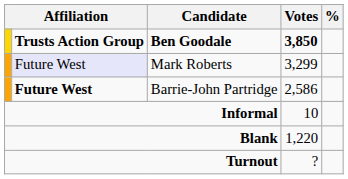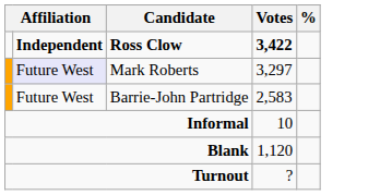- row: Trusts Action Group | Ben Goodale | 3,850
+ row: Independent | Ross Clow | 3,422
Mark Roberts | Votes: 3,299 -> 3,297
Barrie-John Partridge | column 2: bold -> normal
Barrie-John Partridge | Votes: 2,586 -> 2,583
Blank | Votes: 1,220 -> 1,120
